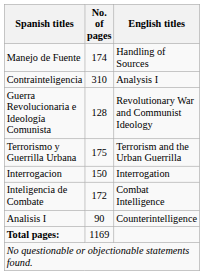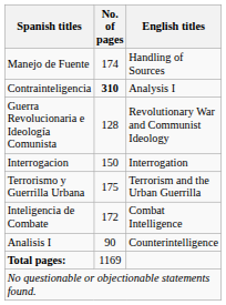Contrainteligencia | No. of pages: normal -> bold
rows swapped: Terrorismo y Guerrilla Urbana <-> Interrogacion
